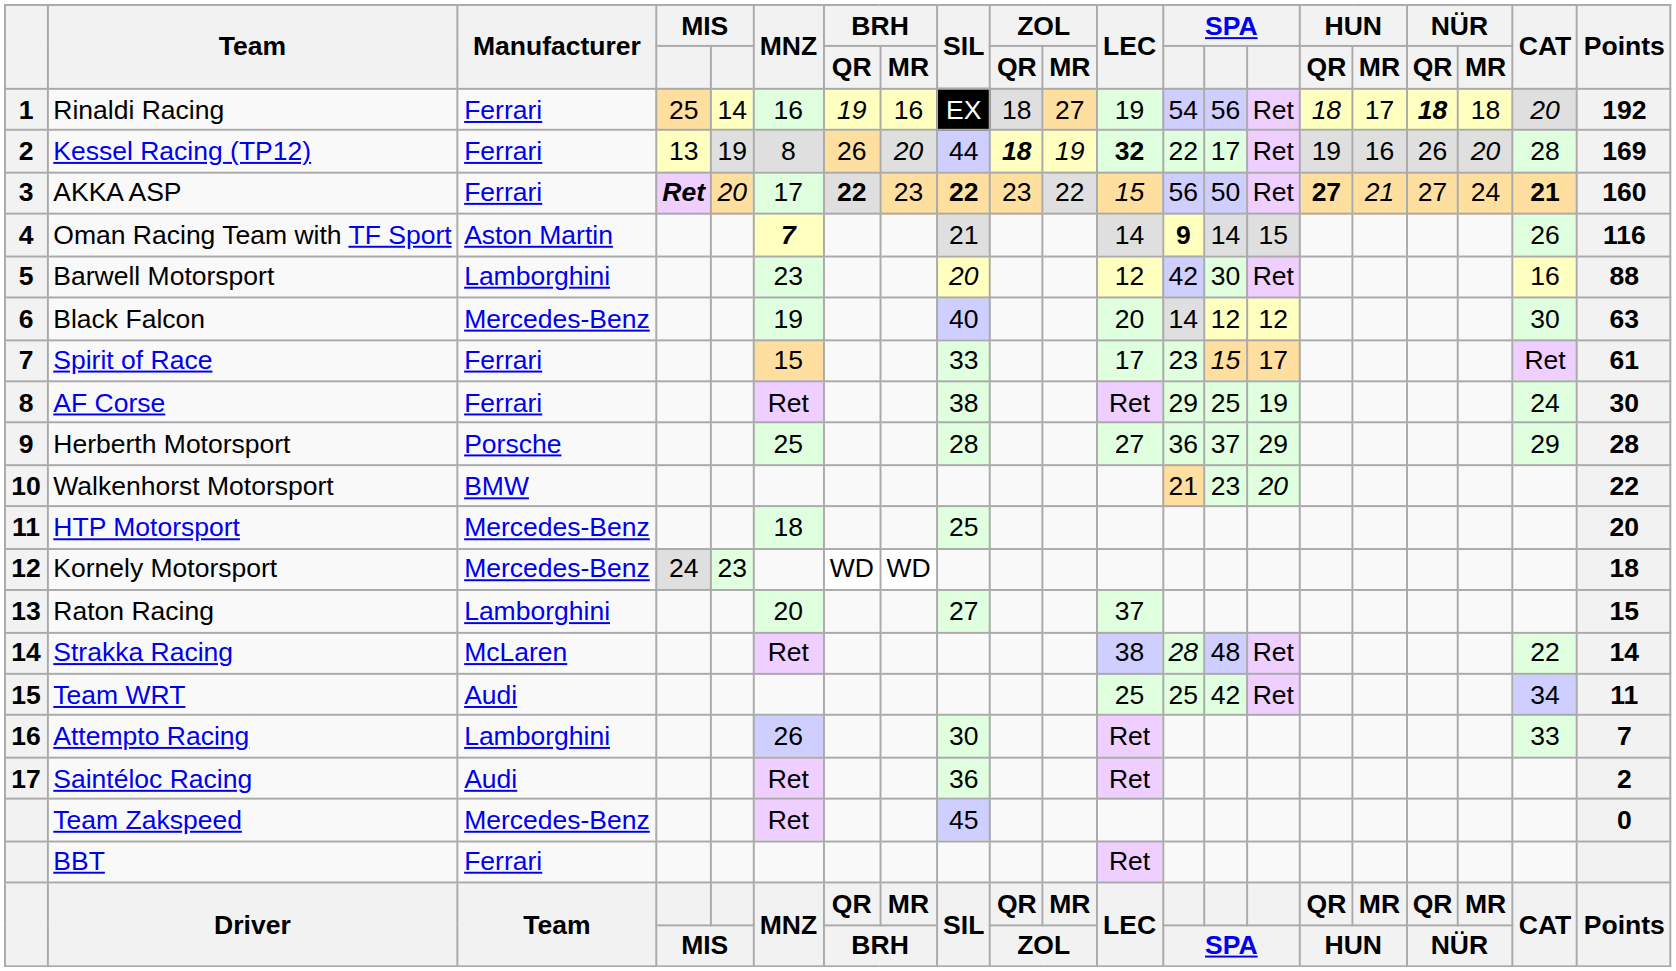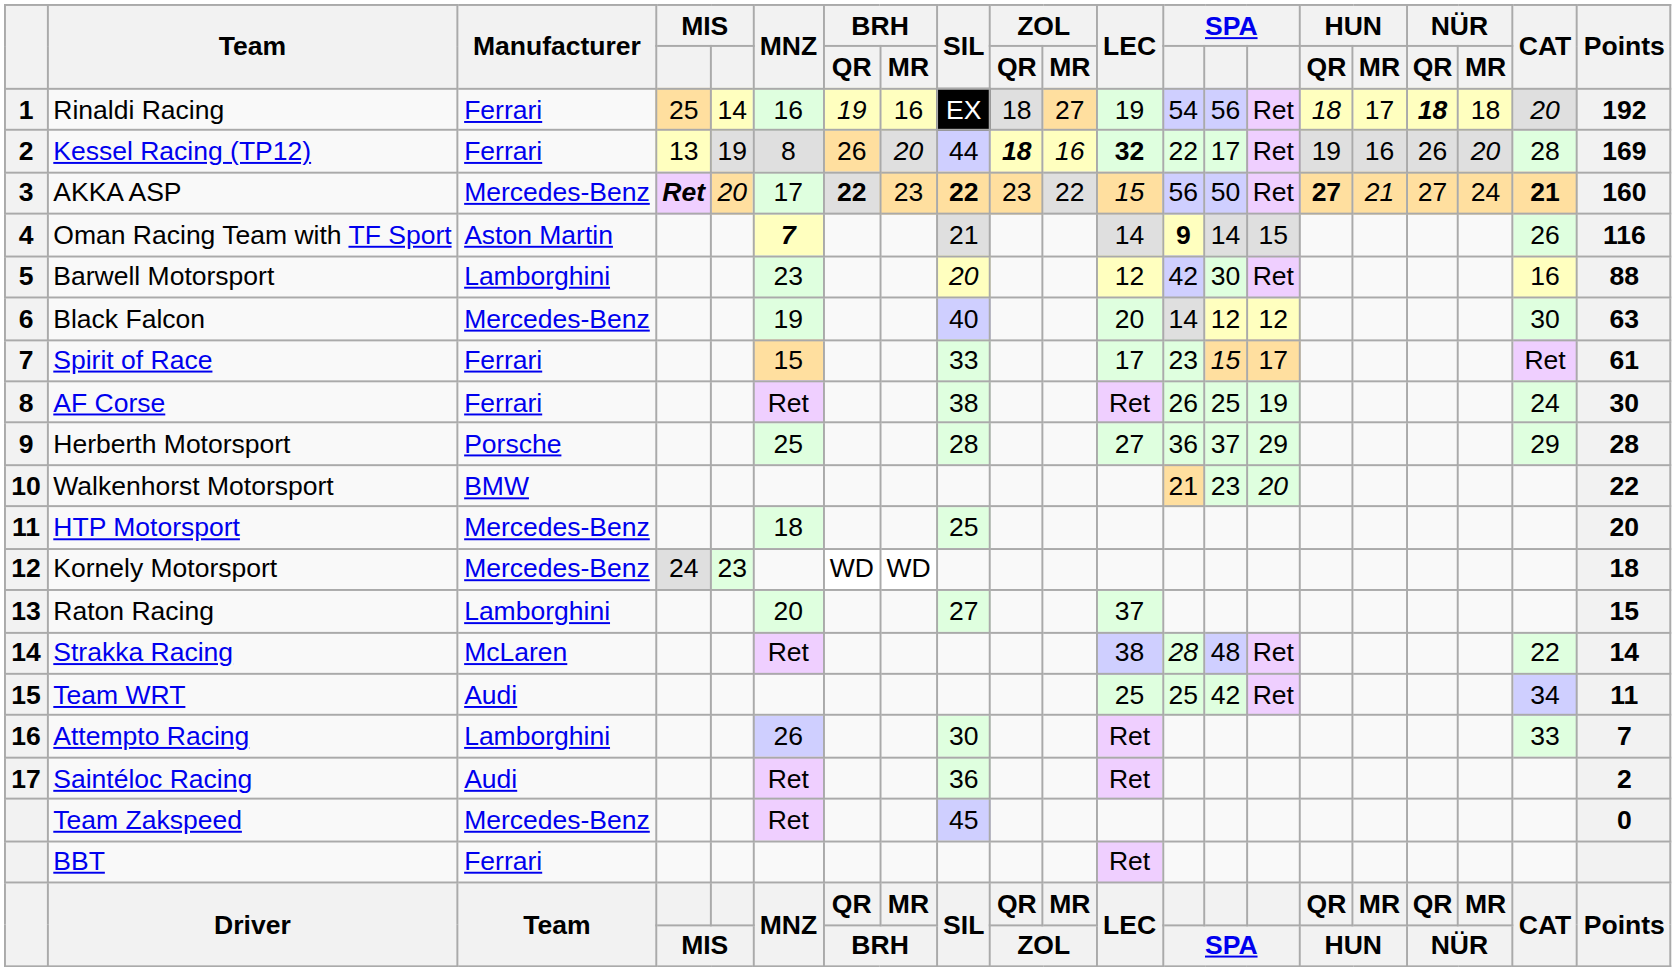Kessel Racing (TP12) | ZOL / MR: 19 -> 16
AKKA ASP | Manufacturer: Ferrari -> Mercedes-Benz
AF Corse | column 13: 29 -> 26
